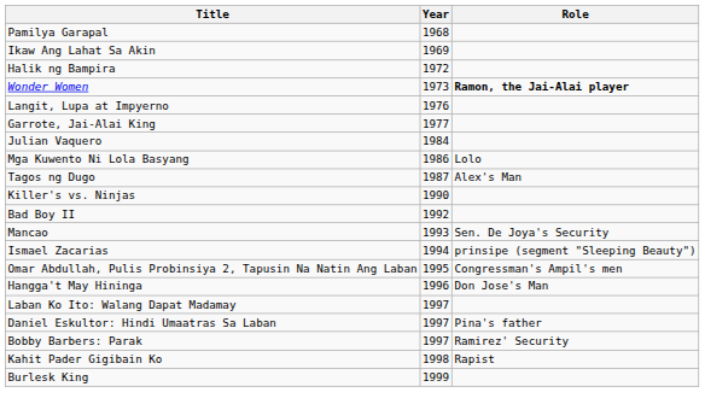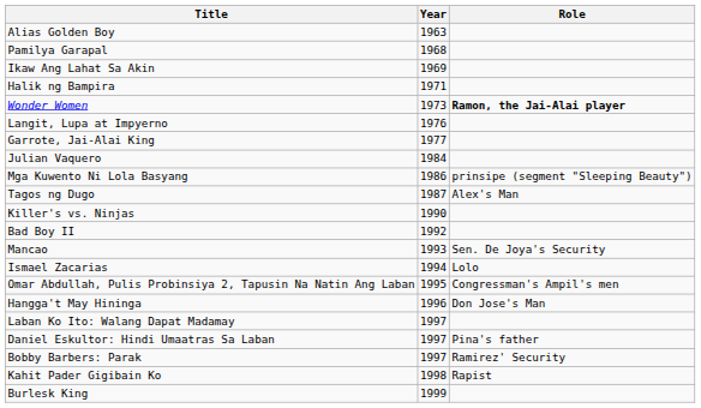+ row: Alias Golden Boy | 1963
Halik ng Bampira | Year: 1972 -> 1971
Mga Kuwento Ni Lola Basyang | Role: Lolo -> prinsipe (segment "Sleeping Beauty")
Ismael Zacarias | Role: prinsipe (segment "Sleeping Beauty") -> Lolo
